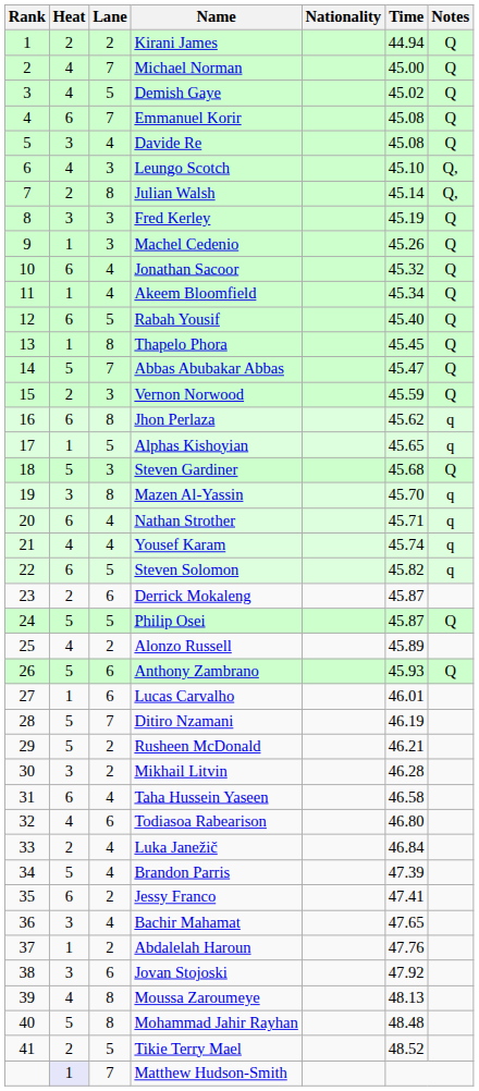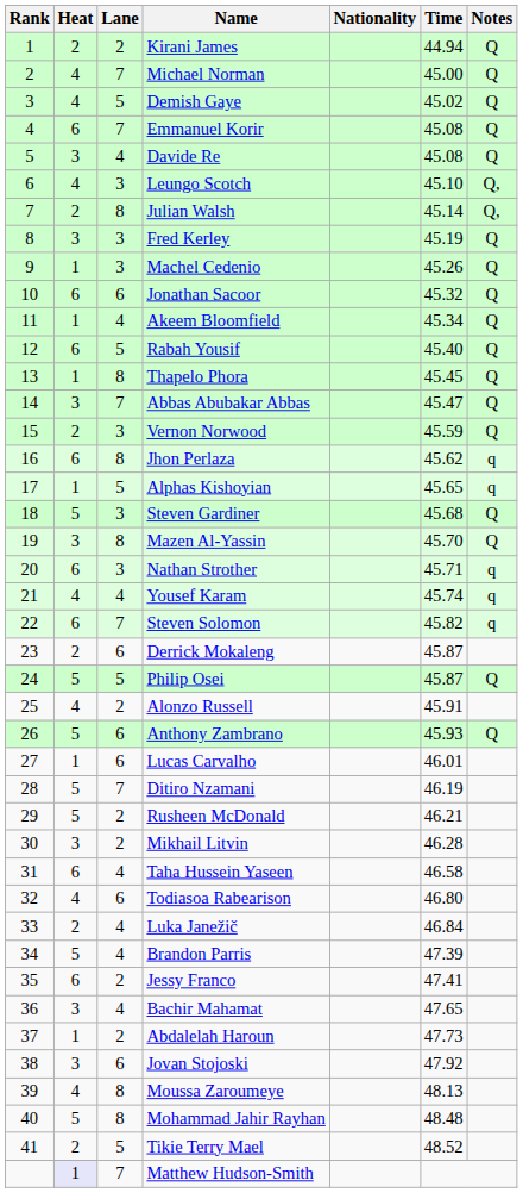Jonathan Sacoor | Lane: 4 -> 6
Abbas Abubakar Abbas | Heat: 5 -> 3
Mazen Al-Yassin | Notes: q -> Q
Nathan Strother | Lane: 4 -> 3
Steven Solomon | Lane: 5 -> 7
Alonzo Russell | Time: 45.89 -> 45.91
Abdalelah Haroun | Time: 47.76 -> 47.73
